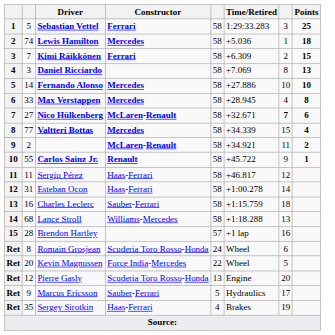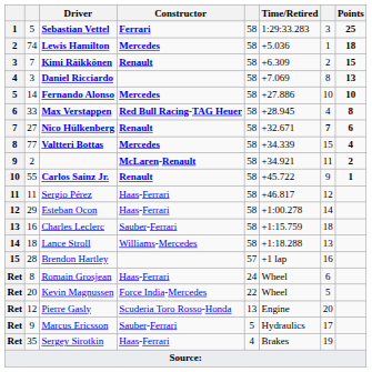Kimi Räikkönen | Constructor: Ferrari -> Renault
Max Verstappen | Constructor: Mercedes -> Red Bull Racing-TAG Heuer
Nico Hülkenberg | Constructor: McLaren-Renault -> Renault
Esteban Ocon | column 2: 31 -> 29
Lance Stroll | column 2: 68 -> 18
Romain Grosjean | Constructor: Scuderia Toro Rosso-Honda -> Haas-Ferrari
